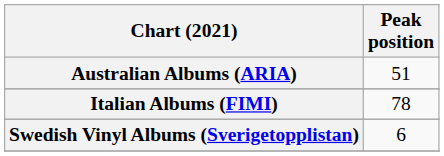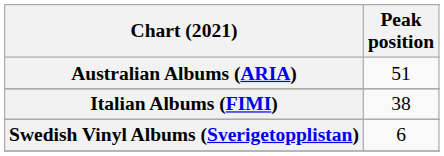Italian Albums (FIMI) | Peak position: 78 -> 38
